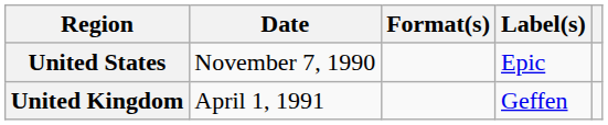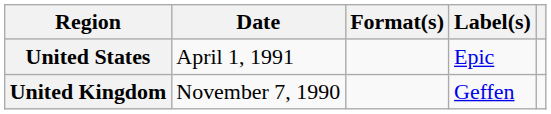United States | Date: November 7, 1990 -> April 1, 1991
United Kingdom | Date: April 1, 1991 -> November 7, 1990
